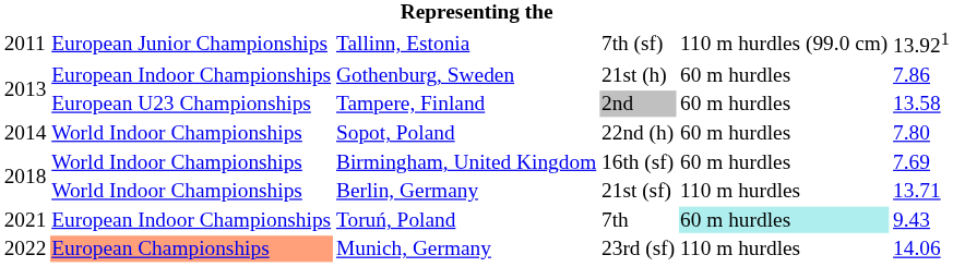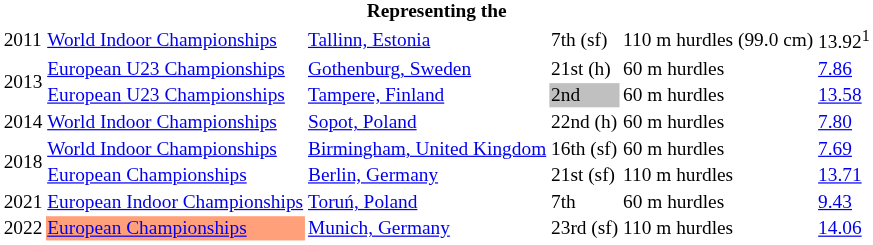Tallinn, Estonia | column 2: European Junior Championships -> World Indoor Championships
Gothenburg, Sweden | column 2: European Indoor Championships -> European U23 Championships
Berlin, Germany | column 2: World Indoor Championships -> European Championships
Toruń, Poland | column 5: paleturquoise background -> no background
